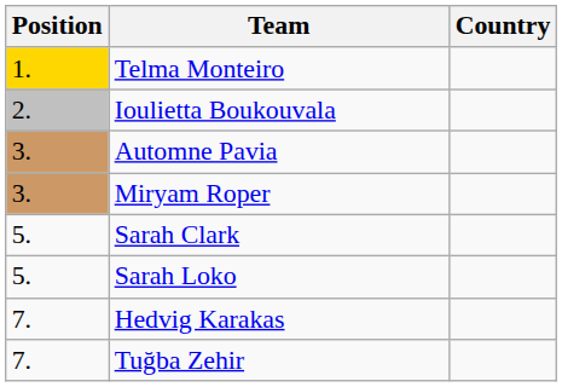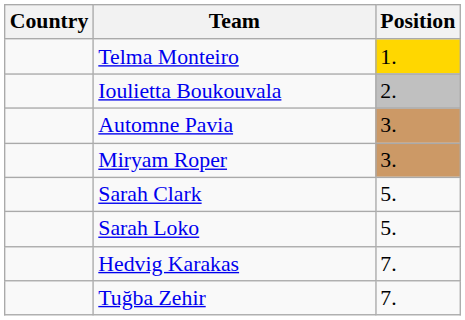columns swapped: Position <-> Country
